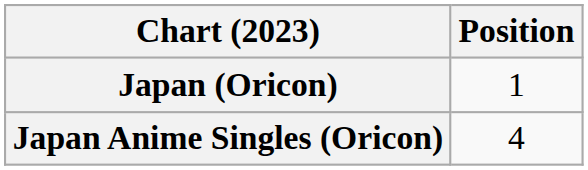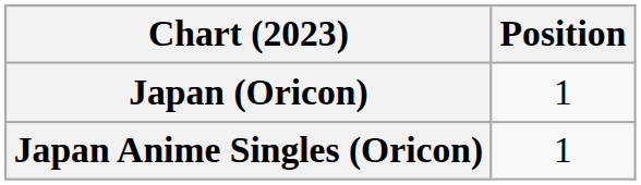Japan Anime Singles (Oricon) | Position: 4 -> 1
